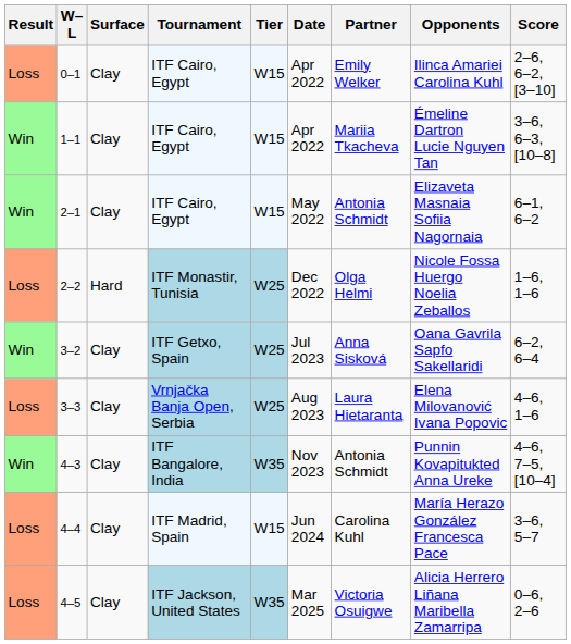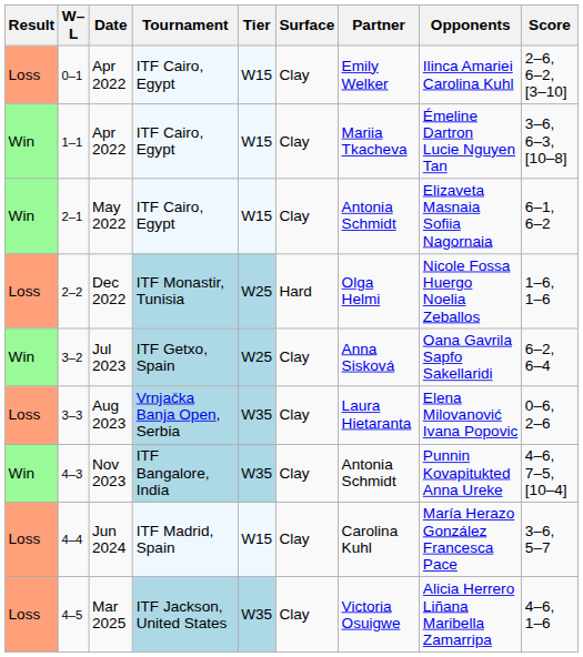columns swapped: Date <-> Surface
3–3 | Tier: W25 -> W35
3–3 | Score: 4–6, 1–6 -> 0–6, 2–6
4–5 | Score: 0–6, 2–6 -> 4–6, 1–6
